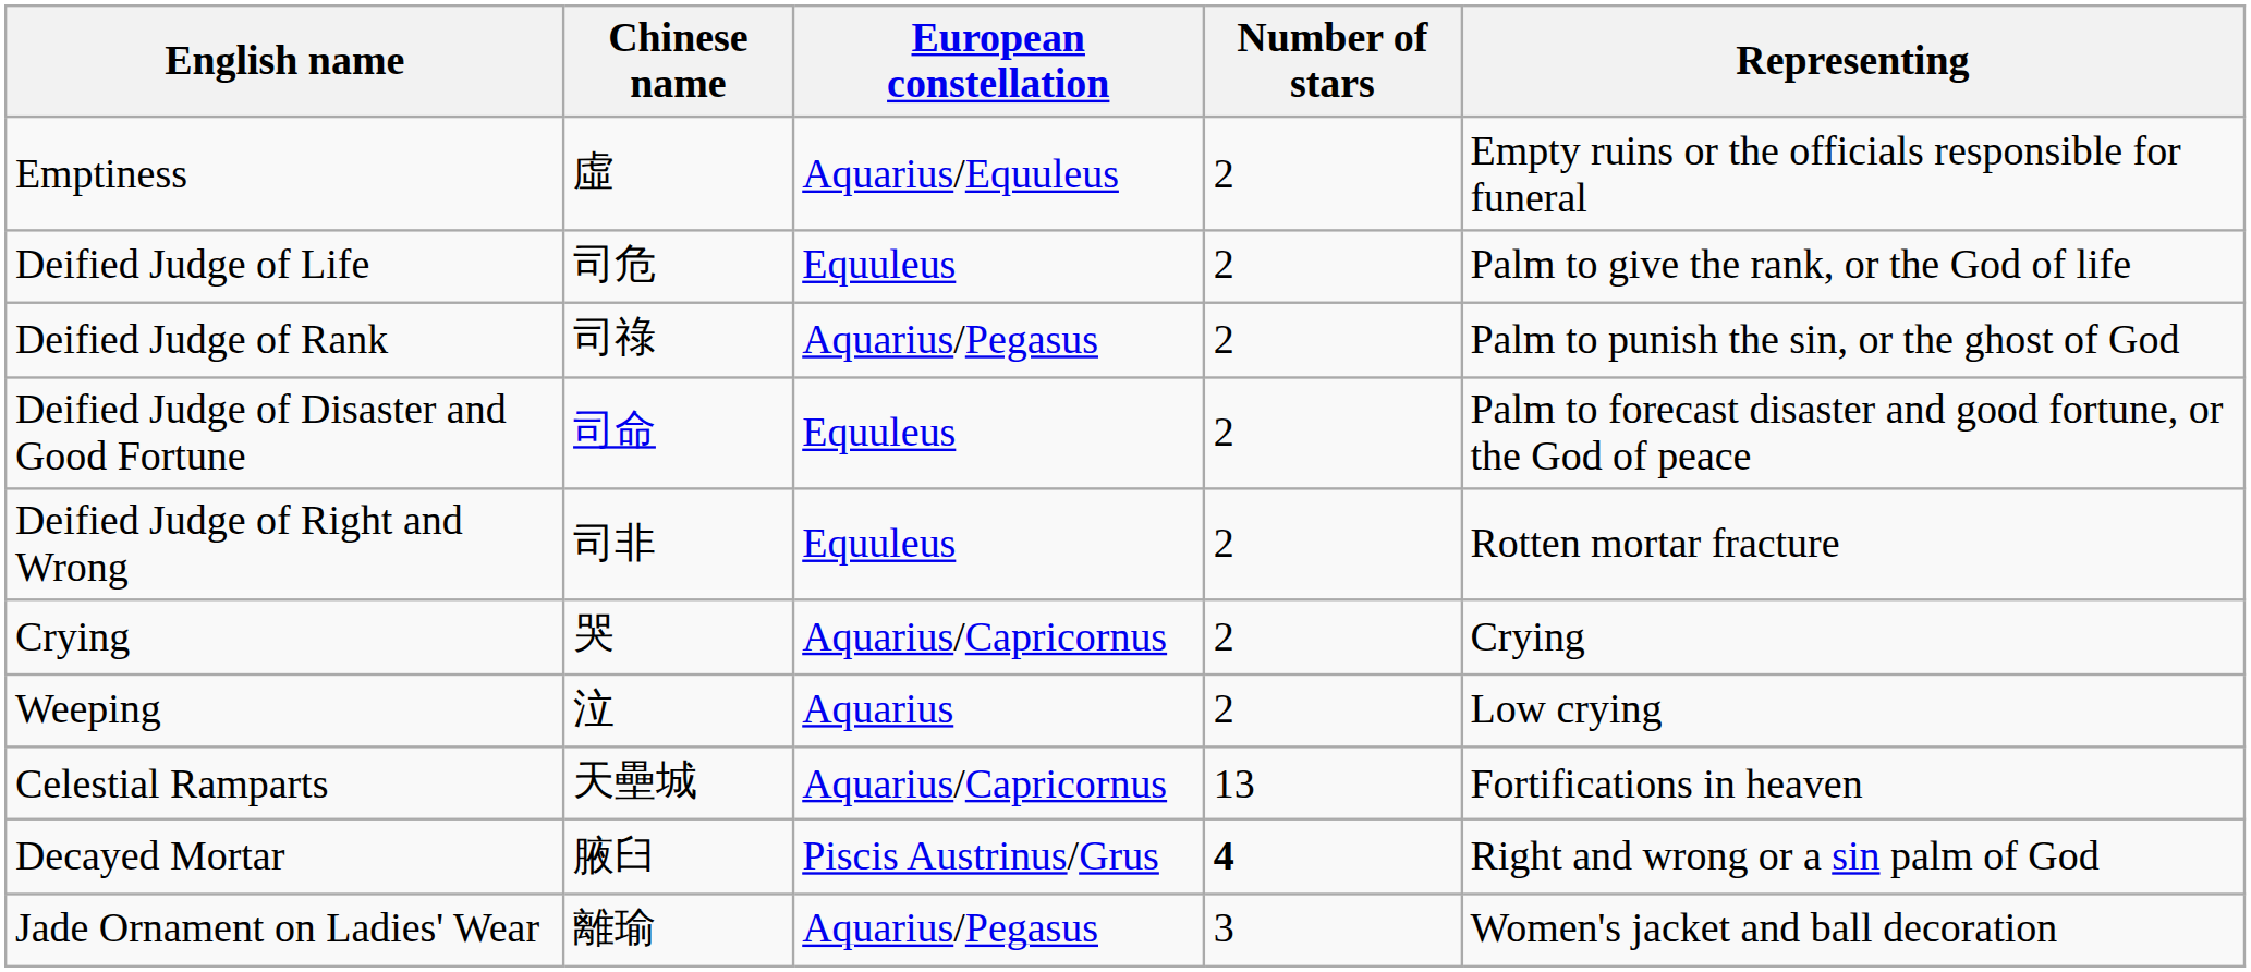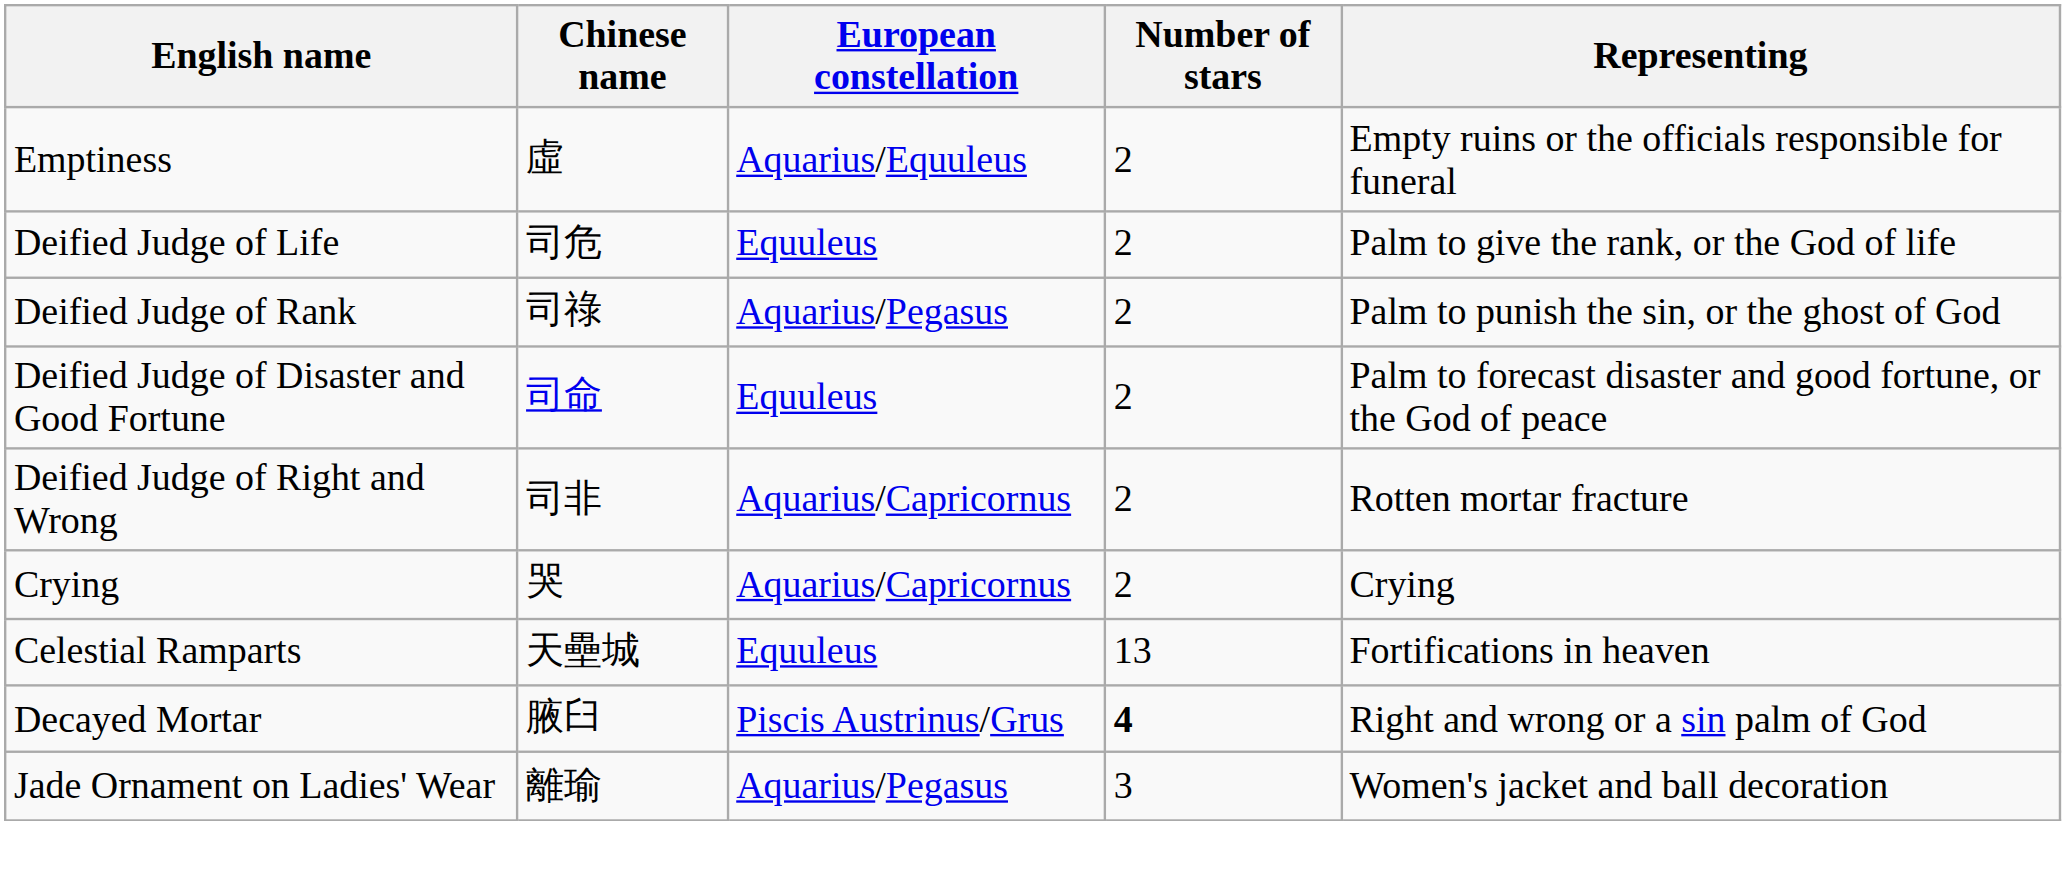Deified Judge of Right and Wrong | European constellation: Equuleus -> Aquarius/Capricornus
- row: Weeping | 泣 | Aquarius | 2 | Low crying
Celestial Ramparts | European constellation: Aquarius/Capricornus -> Equuleus
